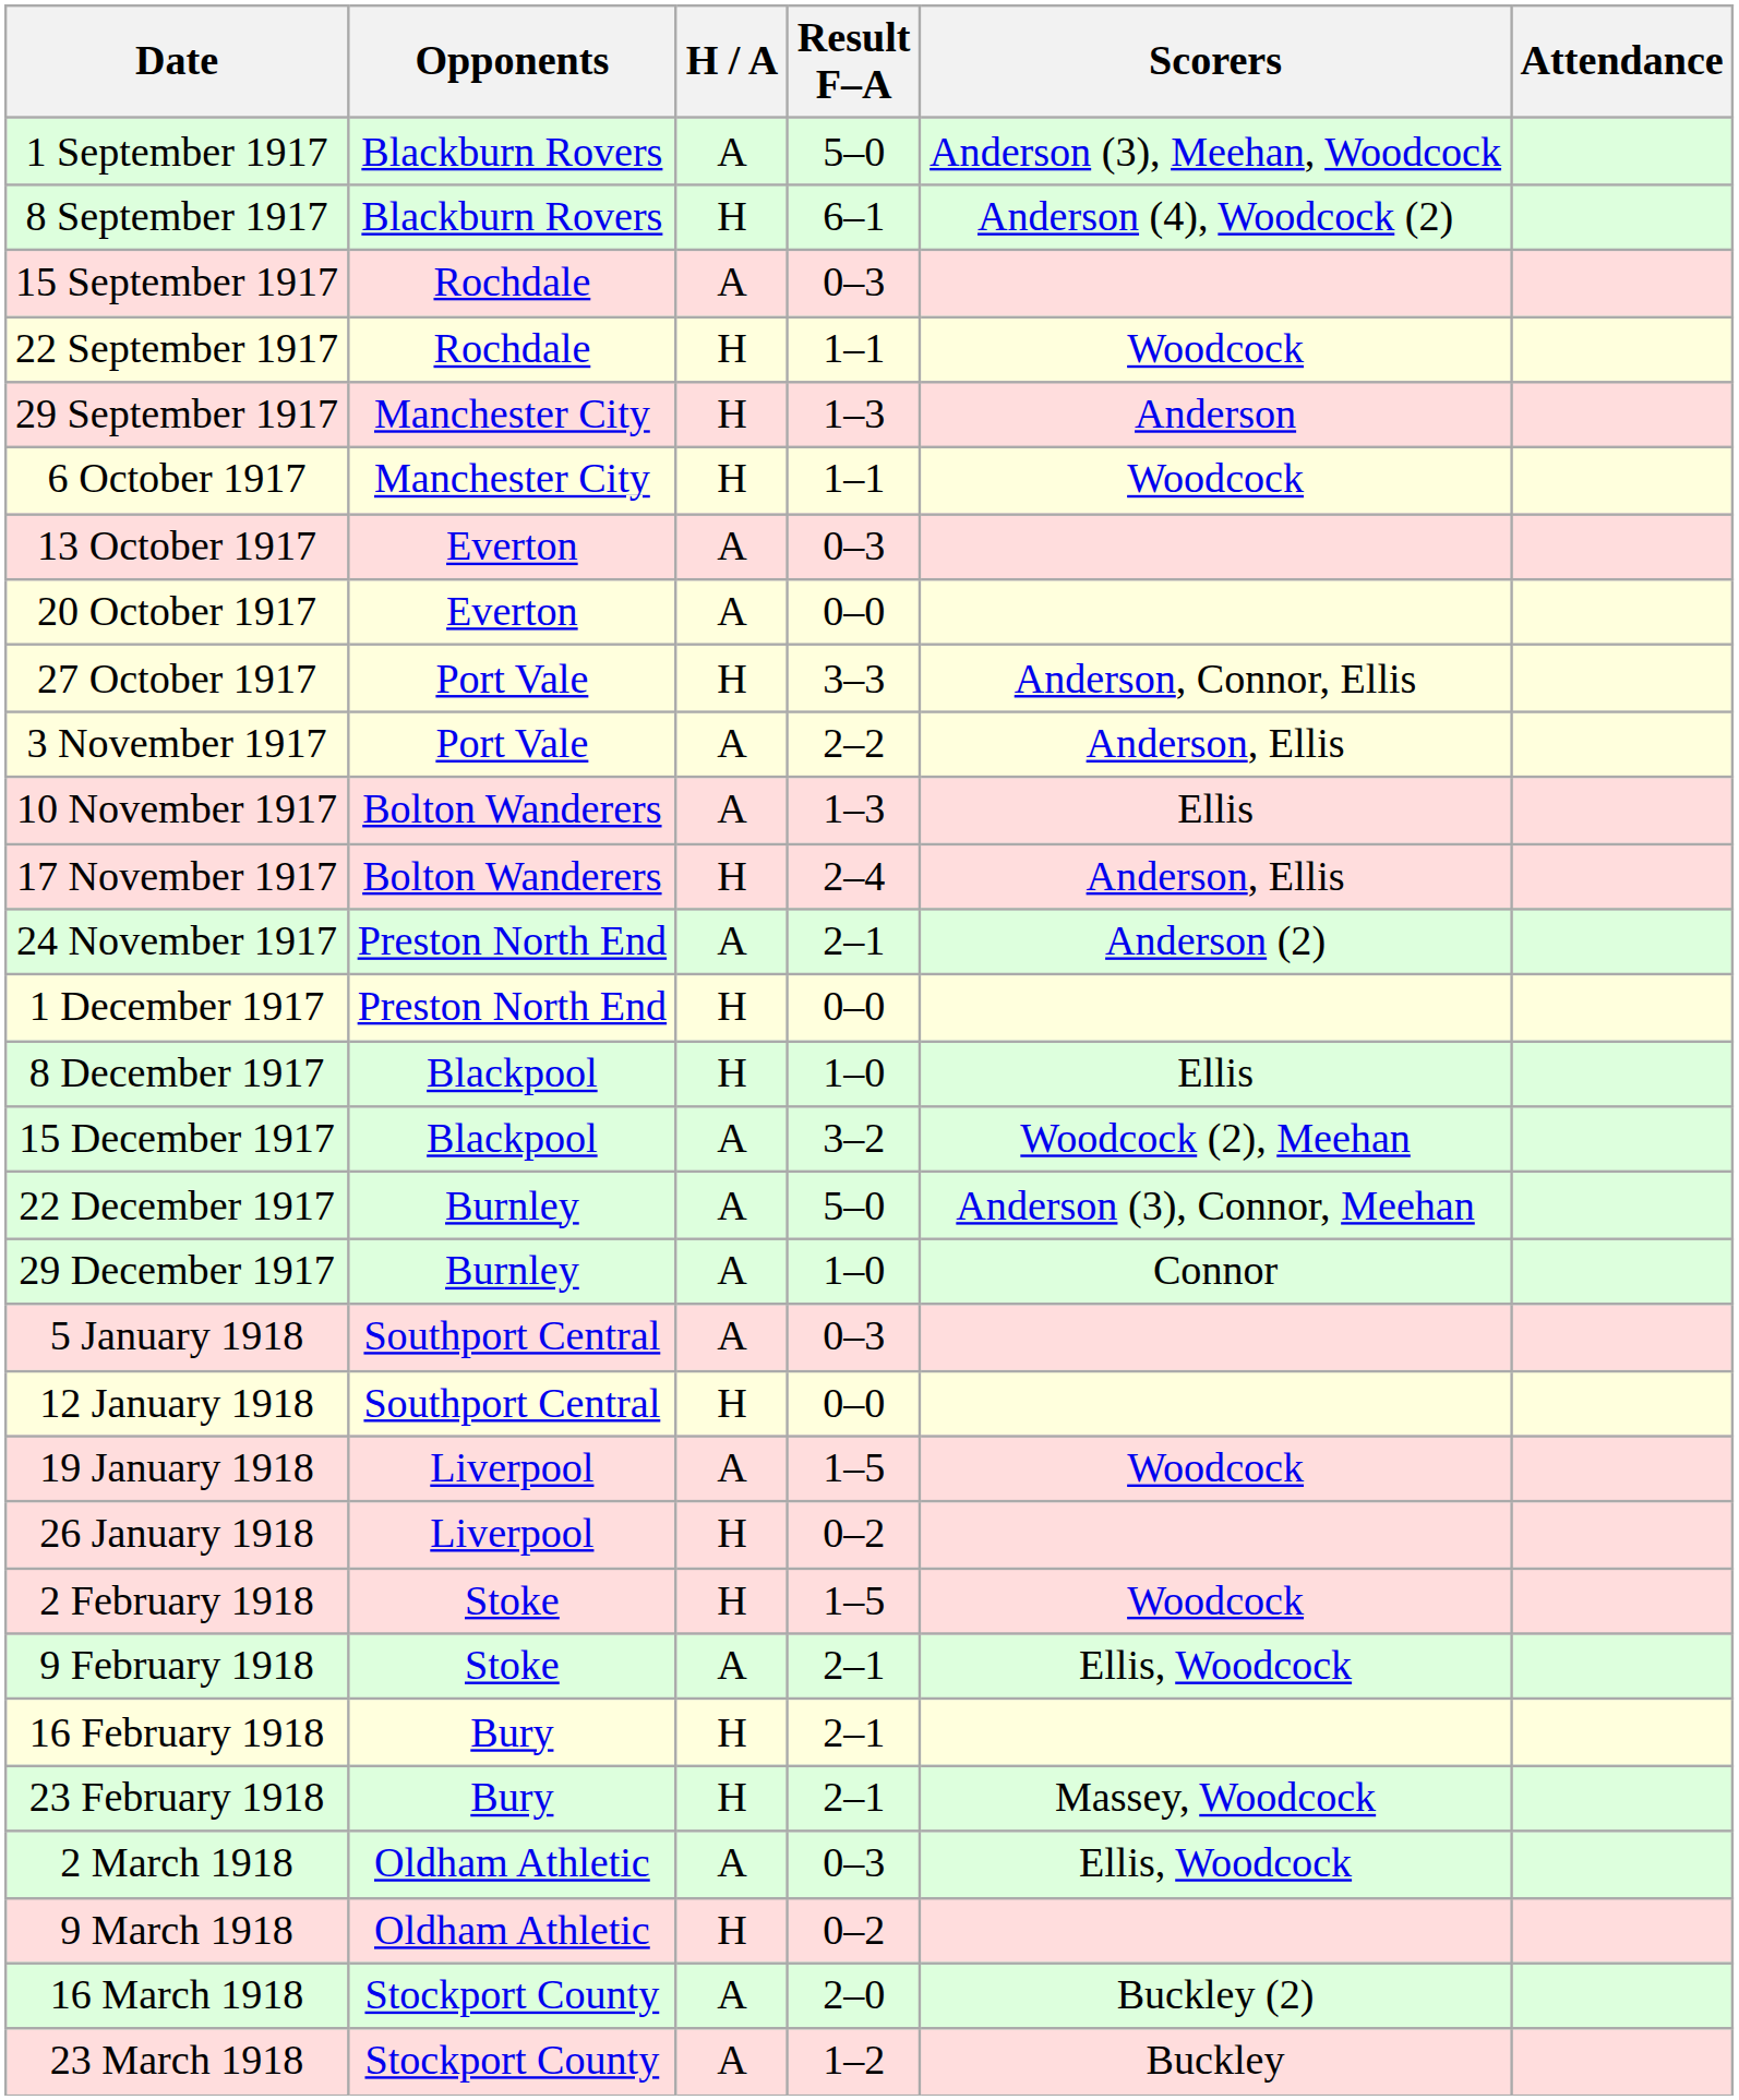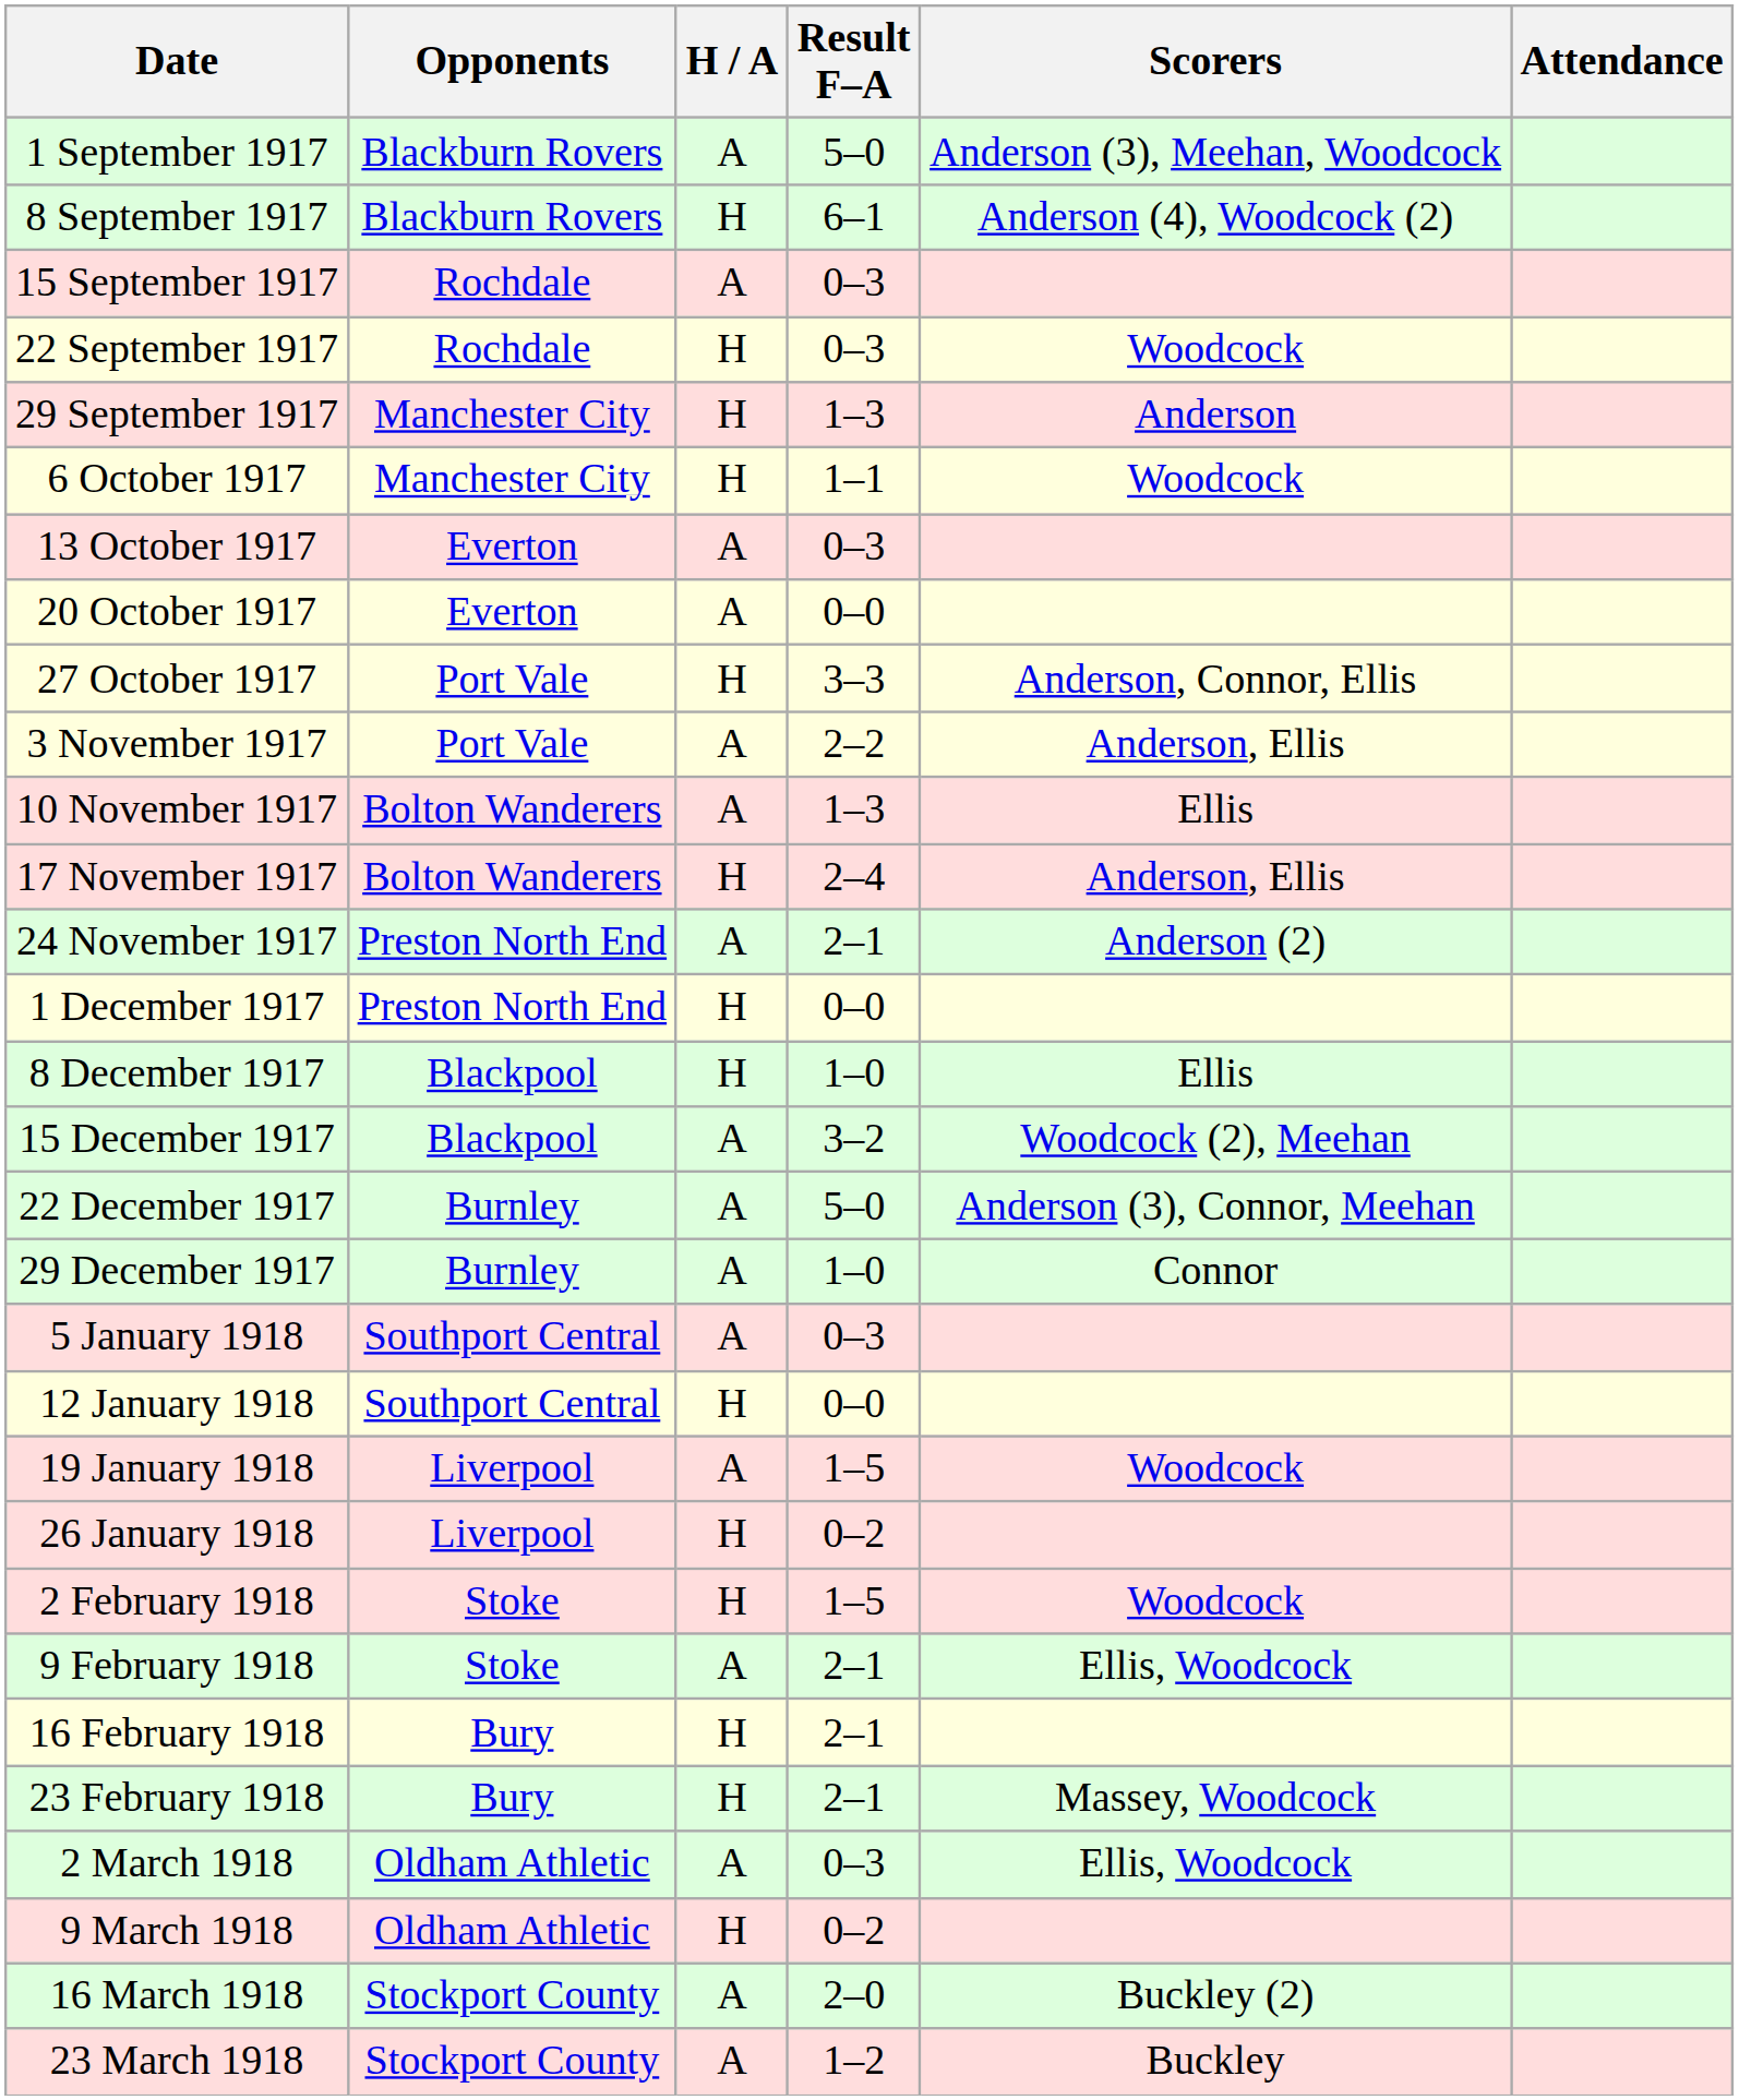22 September 1917 | Result F–A: 1–1 -> 0–3
